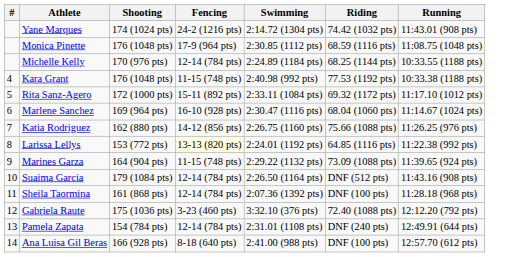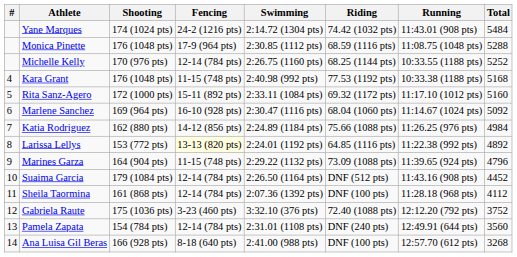+ column: Total | 5484 | 5288 | 5252 | 5168 | 5160 | 5092 | 4984 | 4892 | 4796 | 4452 | 4112 | 3752 | 3560 | 3268
Michelle Kelly | Swimming: 2:24.89 (1184 pts) -> 2:26.75 (1160 pts)
Katia Rodriguez | Swimming: 2:26.75 (1160 pts) -> 2:24.89 (1184 pts)
